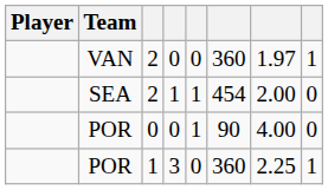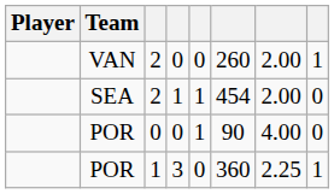VAN | column 6: 360 -> 260
VAN | column 7: 1.97 -> 2.00
